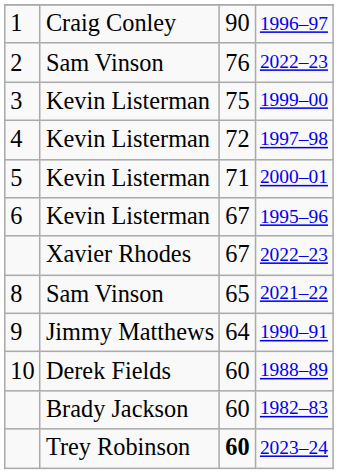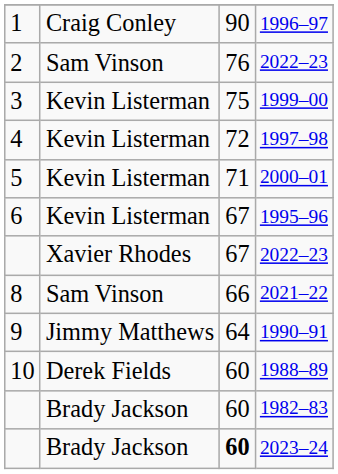2021–22 | column 3: 65 -> 66
2023–24 | column 2: Trey Robinson -> Brady Jackson
